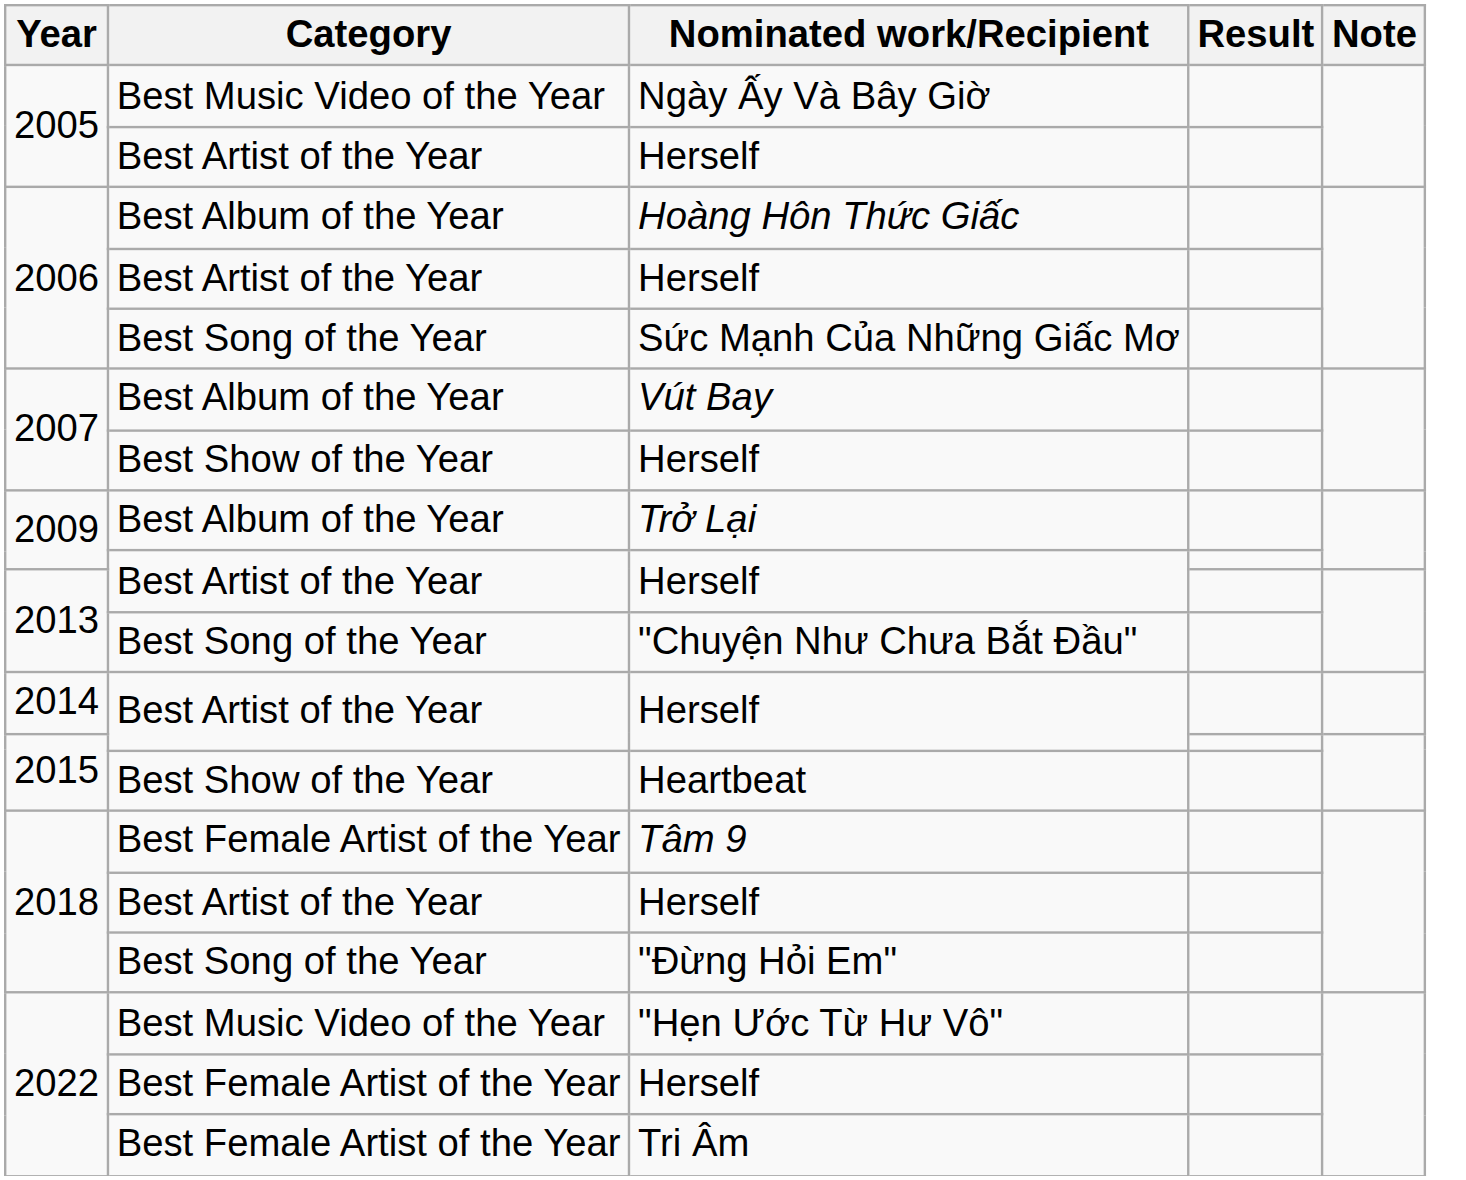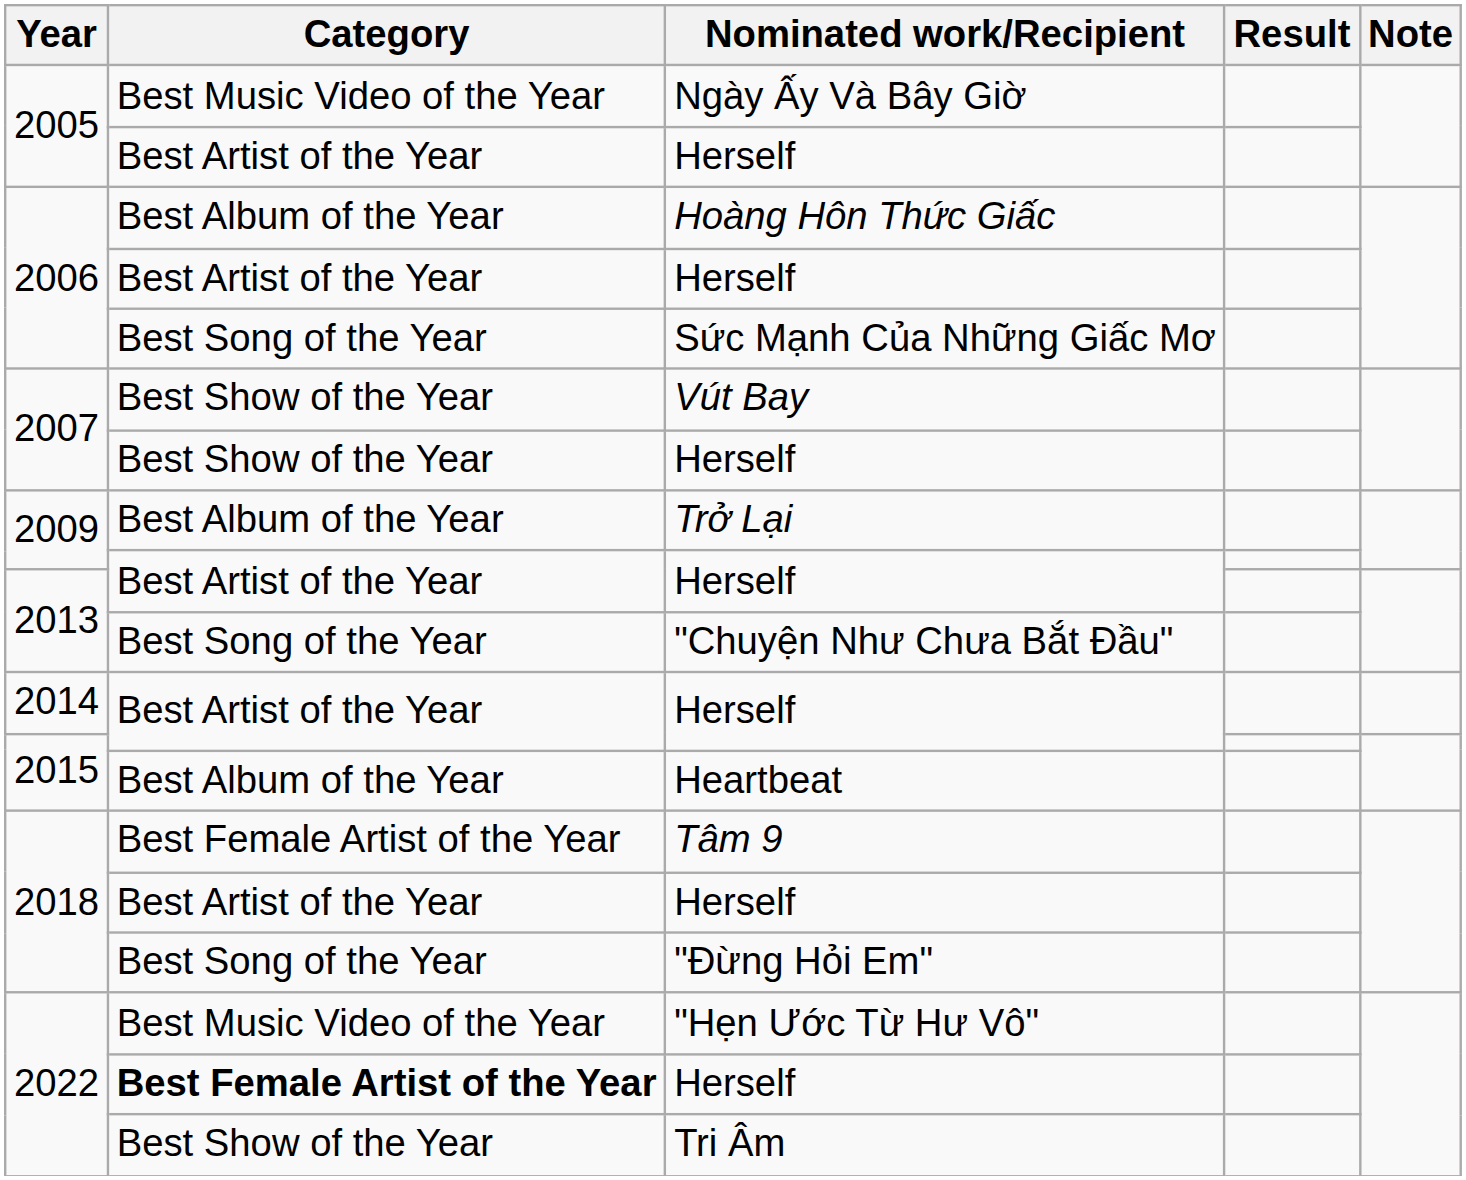Vút Bay | Category: Best Album of the Year -> Best Show of the Year
Heartbeat | Category: Best Show of the Year -> Best Album of the Year
2022 / Herself | Category: normal -> bold
Tri Âm | Category: Best Female Artist of the Year -> Best Show of the Year
